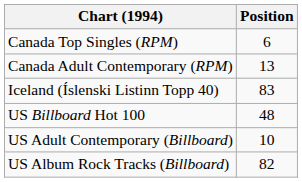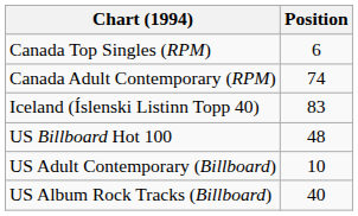Canada Adult Contemporary (RPM) | Position: 13 -> 74
US Album Rock Tracks (Billboard) | Position: 82 -> 40
